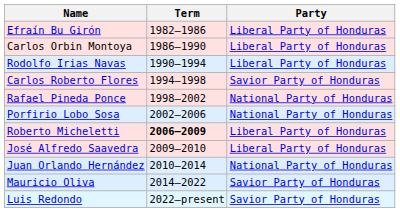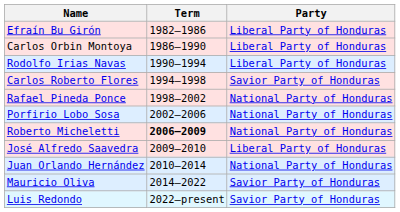Roberto Micheletti | Party: Liberal Party of Honduras -> National Party of Honduras
